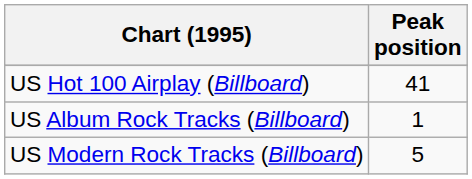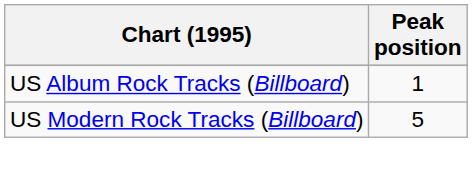- row: US Hot 100 Airplay (Billboard) | 41
